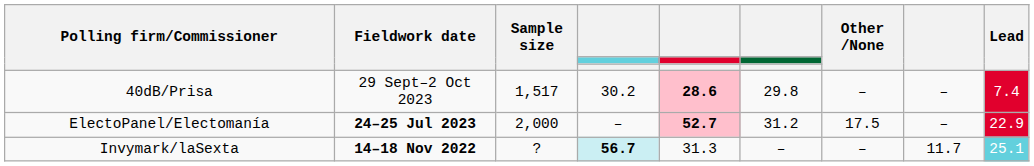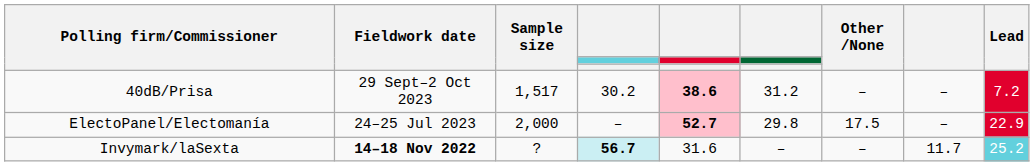40dB/Prisa | column 5: 28.6 -> 38.6
40dB/Prisa | column 6: 29.8 -> 31.2
40dB/Prisa | Lead: 7.4 -> 7.2
ElectoPanel/Electomanía | Fieldwork date: bold -> normal
ElectoPanel/Electomanía | column 6: 31.2 -> 29.8
Invymark/laSexta | column 5: 31.3 -> 31.6
Invymark/laSexta | Lead: 25.1 -> 25.2
